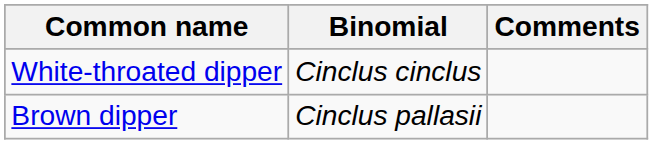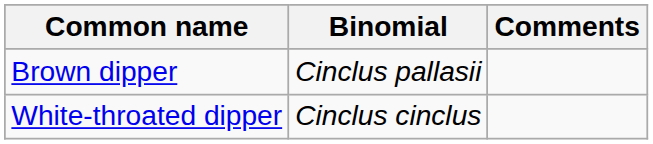rows swapped: White-throated dipper <-> Brown dipper
